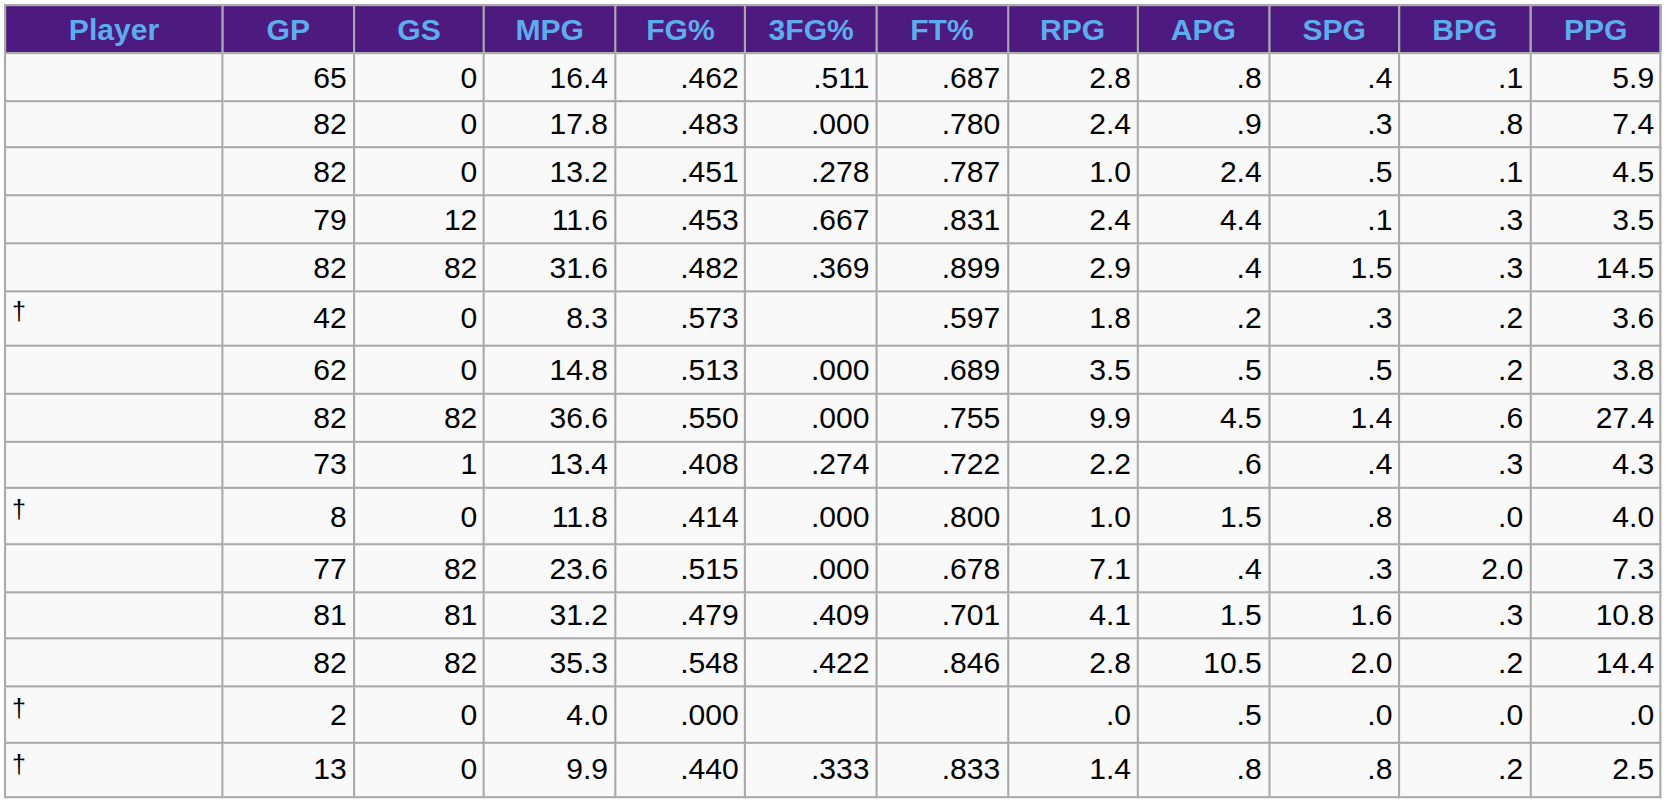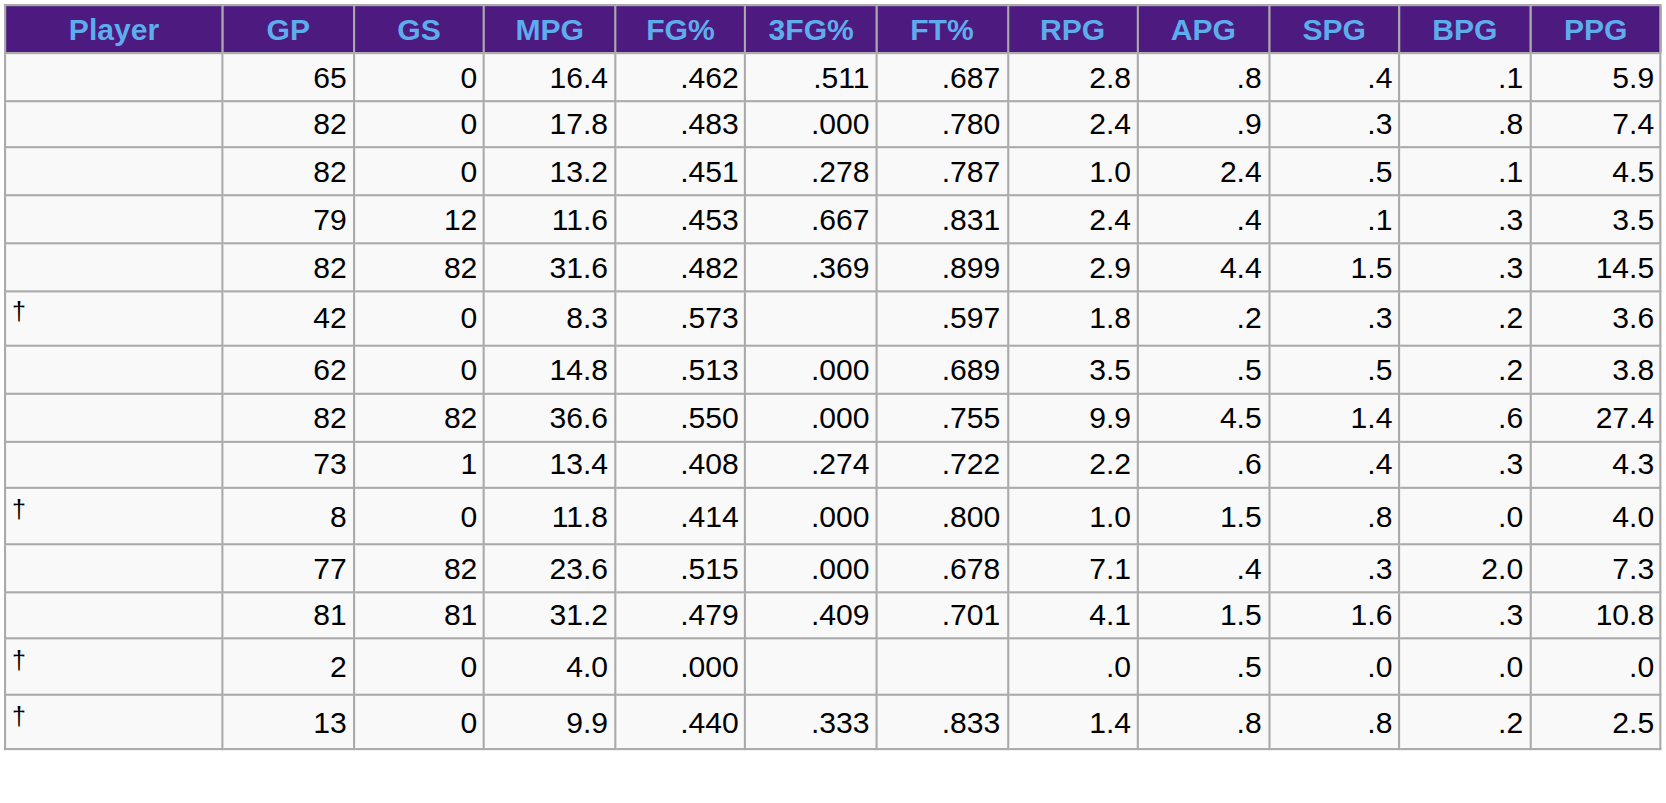11.6 | APG: 4.4 -> .4
31.6 | APG: .4 -> 4.4
- row: 82 | 82 | 35.3 | .548 | .422 | .846 | 2.8 | 10.5 | 2.0 | .2 | 14.4
